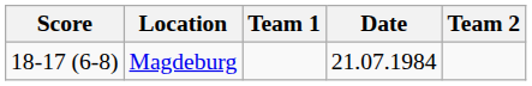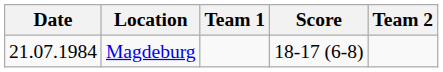columns swapped: Date <-> Score
